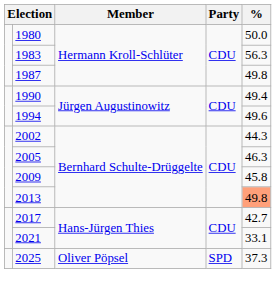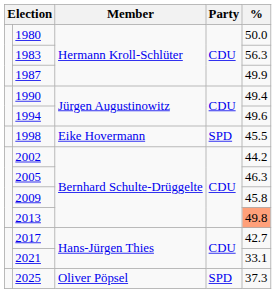1987 | %: 49.8 -> 49.9
+ row: 1998 | Eike Hovermann | SPD | 45.5
2002 | %: 44.3 -> 44.2
